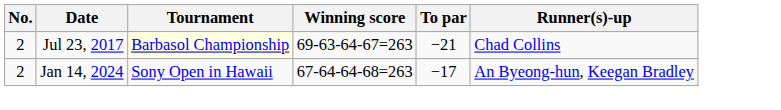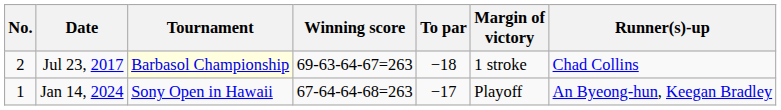+ column: Margin of victory | 1 stroke | Playoff
Jul 23, 2017 | To par: −21 -> −18
Jan 14, 2024 | No.: 2 -> 1
